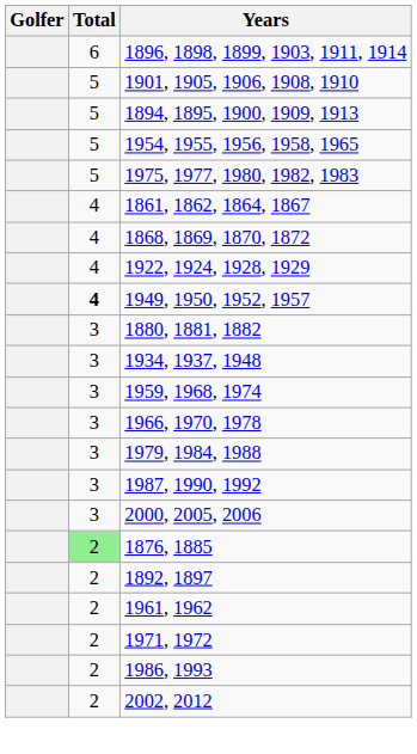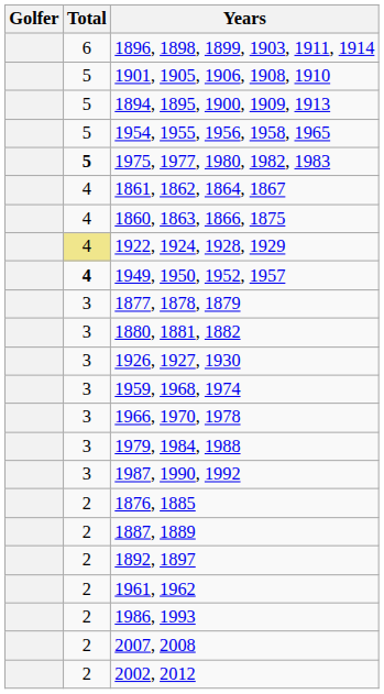1975, 1977, 1980, 1982, 1983 | Total: normal -> bold
- row: 4 | 1868, 1869, 1870, 1872
+ row: 4 | 1860, 1863, 1866, 1875
1922, 1924, 1928, 1929 | Total: no background -> khaki background
+ row: 3 | 1877, 1878, 1879
+ row: 3 | 1926, 1927, 1930
- row: 3 | 1934, 1937, 1948
- row: 3 | 2000, 2005, 2006
1876, 1885 | Total: lightgreen background -> no background
+ row: 2 | 1887, 1889
- row: 2 | 1971, 1972
+ row: 2 | 2007, 2008
